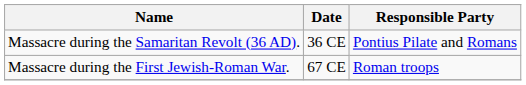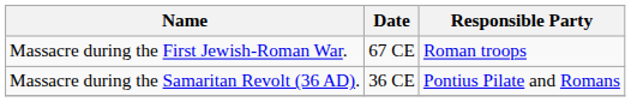rows swapped: Massacre during the Samaritan Revolt (36 AD). <-> Massacre during the First Jewish-Roman War.
